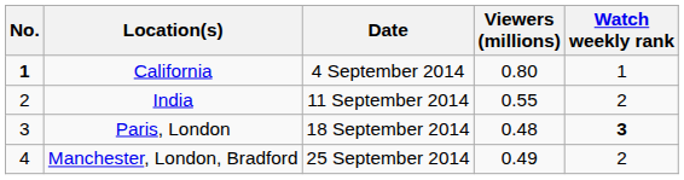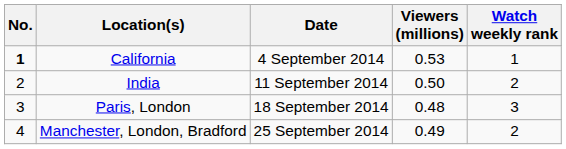California | Viewers (millions): 0.80 -> 0.53
India | Viewers (millions): 0.55 -> 0.50
Paris, London | Watch weekly rank: bold -> normal
